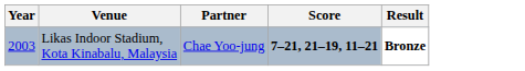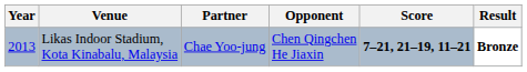+ column: Opponent | Chen Qingchen He Jiaxin
Likas Indoor Stadium, Kota Kinabalu, Malaysia | Year: 2003 -> 2013
